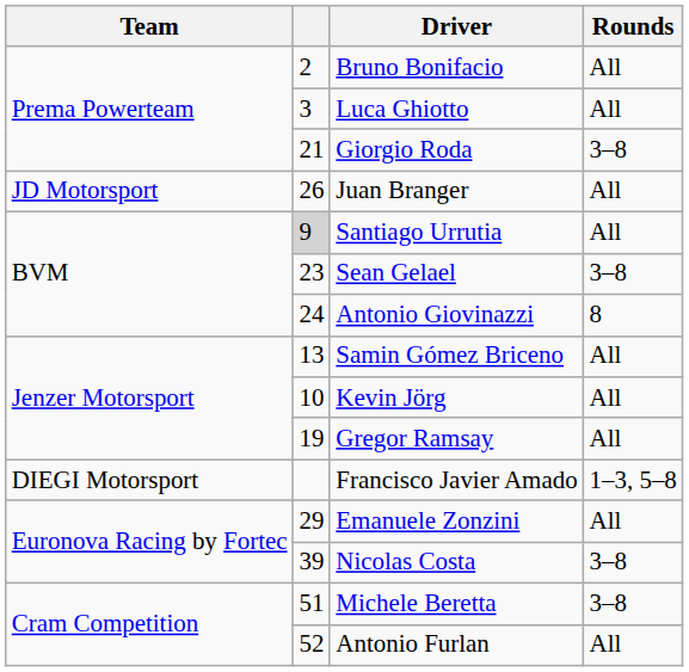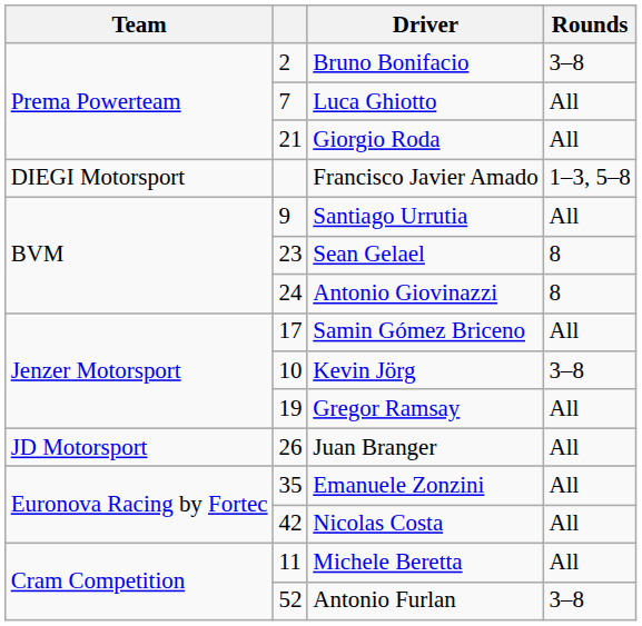Bruno Bonifacio | Rounds: All -> 3–8
Luca Ghiotto | column 2: 3 -> 7
Giorgio Roda | Rounds: 3–8 -> All
rows swapped: Francisco Javier Amado <-> Juan Branger
Santiago Urrutia | column 2: lightgrey background -> no background
Sean Gelael | Rounds: 3–8 -> 8
Samin Gómez Briceno | column 2: 13 -> 17
Kevin Jörg | Rounds: All -> 3–8
Emanuele Zonzini | column 2: 29 -> 35
Nicolas Costa | column 2: 39 -> 42
Nicolas Costa | Rounds: 3–8 -> All
Michele Beretta | column 2: 51 -> 11
Michele Beretta | Rounds: 3–8 -> All
Antonio Furlan | Rounds: All -> 3–8
